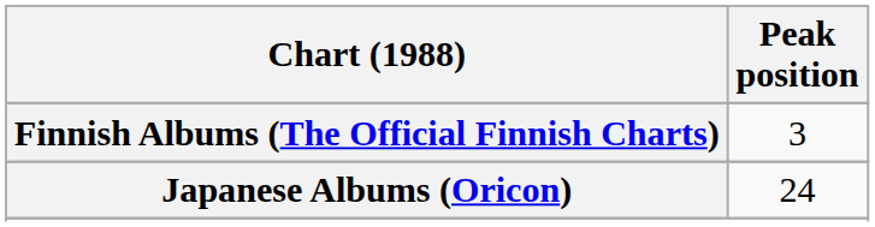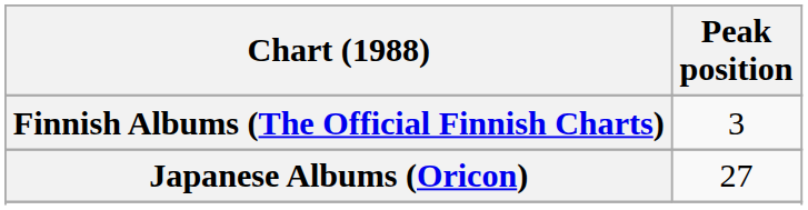Japanese Albums (Oricon) | Peak position: 24 -> 27
